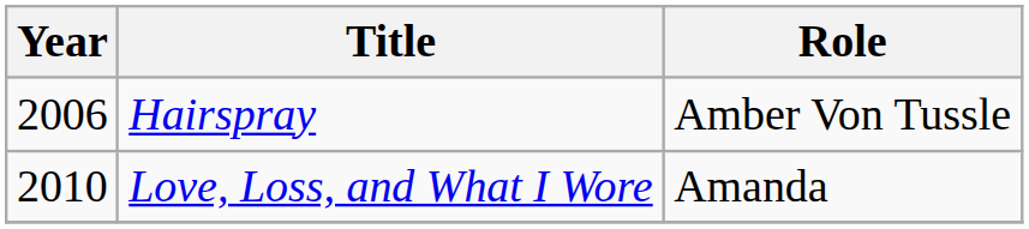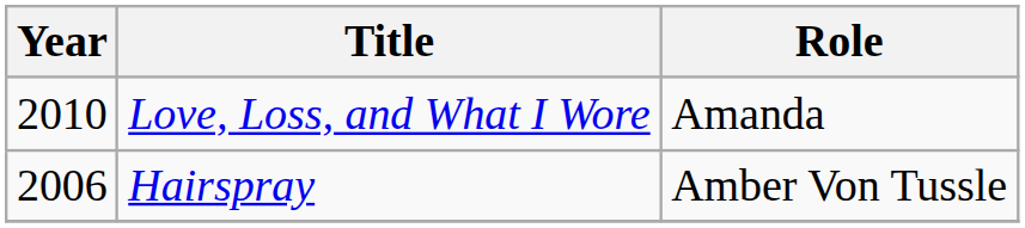rows swapped: Hairspray <-> Love, Loss, and What I Wore
